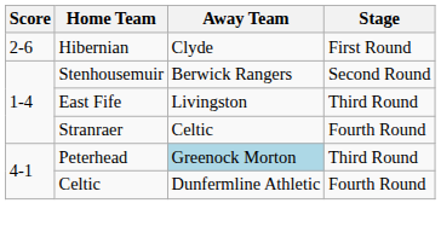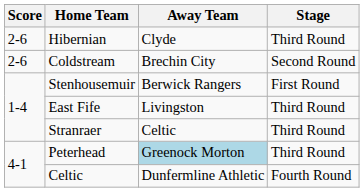Hibernian | Stage: First Round -> Third Round
+ row: 2-6 | Coldstream | Brechin City | Second Round
Stenhousemuir | Stage: Second Round -> First Round
Stranraer | Stage: Fourth Round -> Third Round
